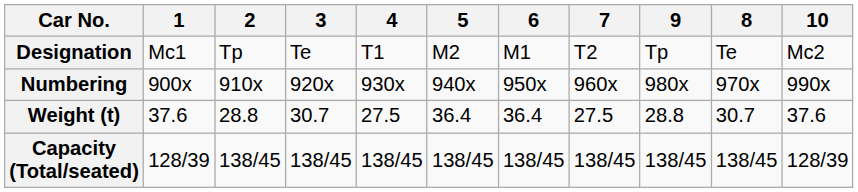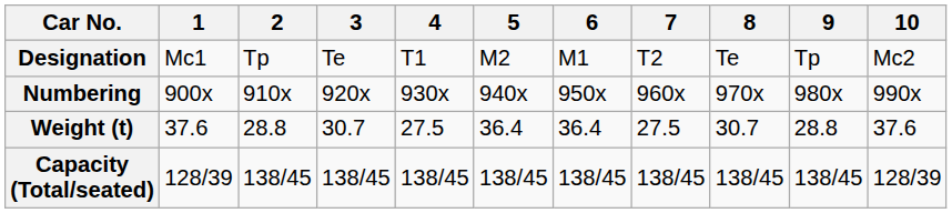columns swapped: 8 <-> 9
